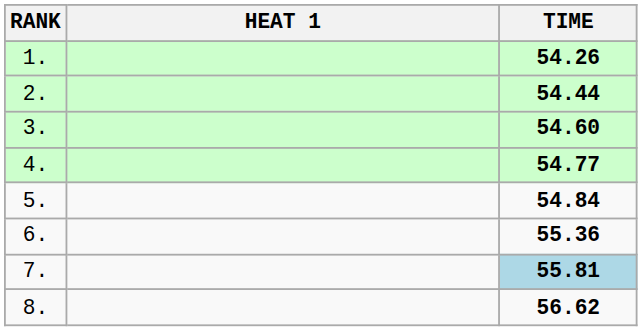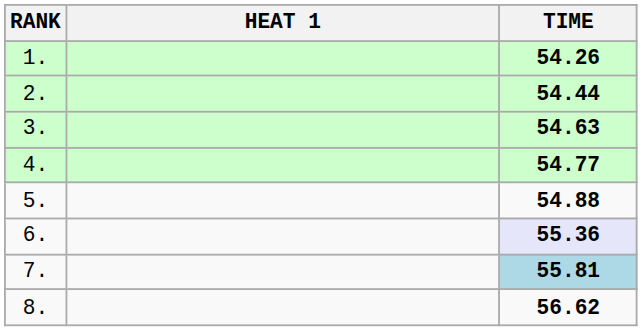3. | TIME: 54.60 -> 54.63
5. | TIME: 54.84 -> 54.88
6. | TIME: no background -> lavender background
